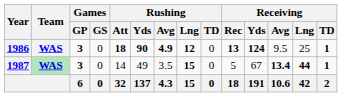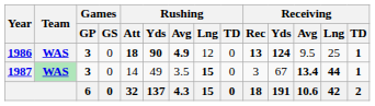1986 | Rushing / Lng: bold -> normal
1987 | Receiving / Rec: 5 -> 3
